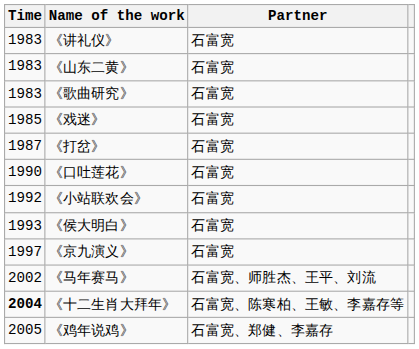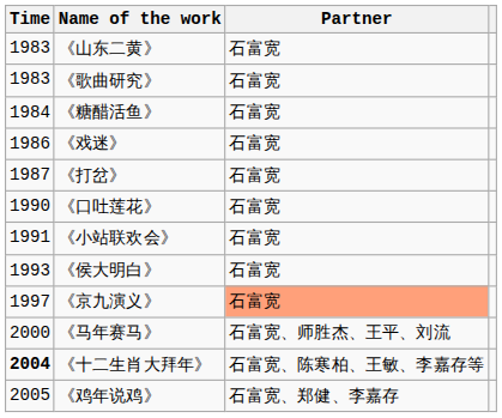- row: 1983 | 《讲礼仪》 | 石富宽
+ row: 1984 | 《糖醋活鱼》 | 石富宽
《戏迷》 | Time: 1985 -> 1986
《小站联欢会》 | Time: 1992 -> 1991
《京九演义》 | Partner: no background -> lightsalmon background
《马年赛马》 | Time: 2002 -> 2000
